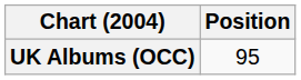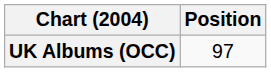UK Albums (OCC) | Position: 95 -> 97
